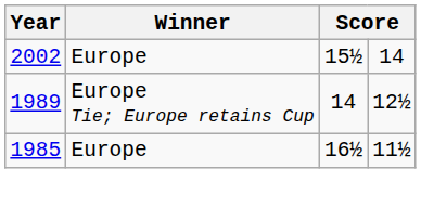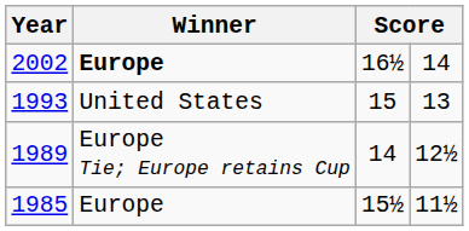2002 | Winner: normal -> bold
2002 | column 3: 15½ -> 16½
+ row: 1993 | United States | 15 | 13
1985 | column 3: 16½ -> 15½
